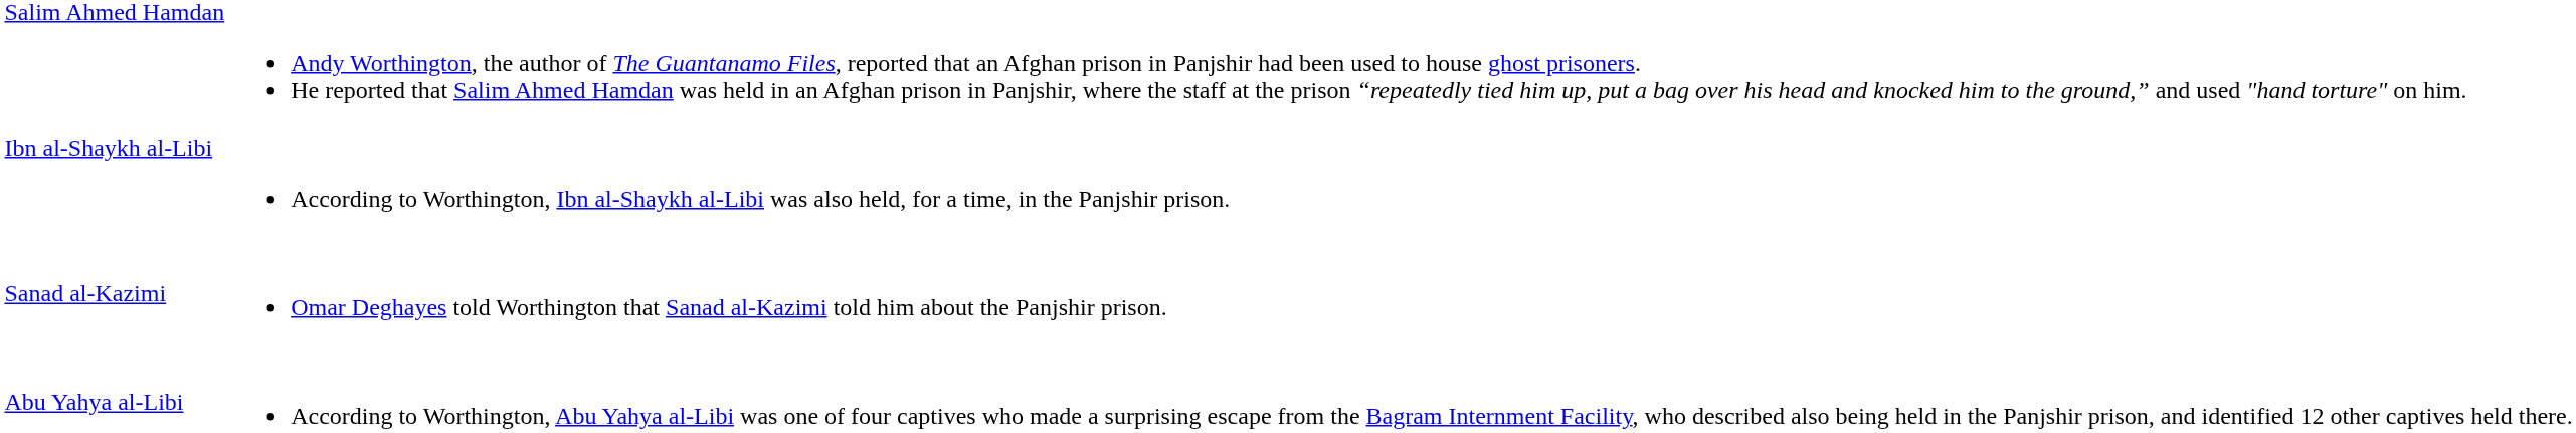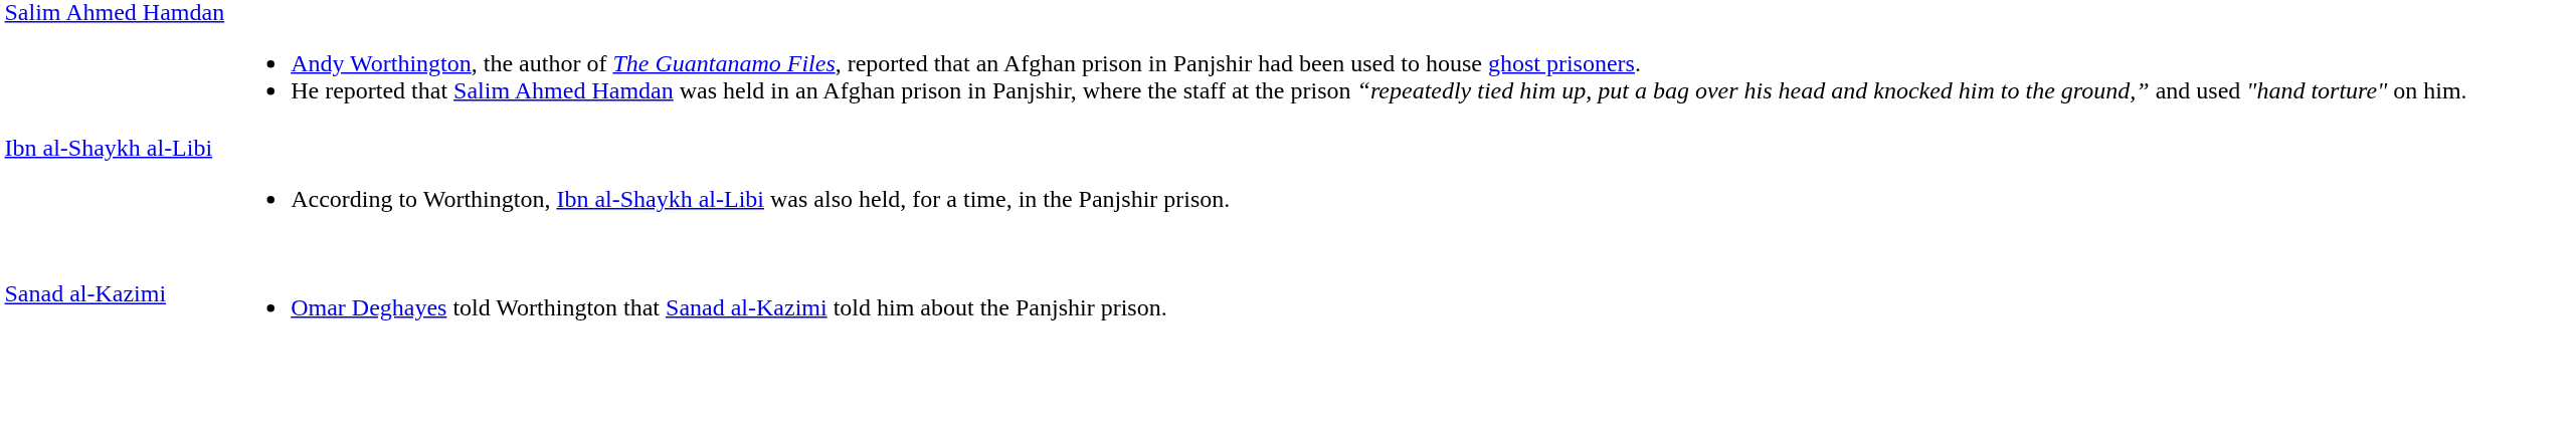- row: Abu Yahya al-Libi | According to Worthington, Abu Yahya al-Libi was one of four captives who made a surprising escape from the Bagram Internment Facility, who described also being held in the Panjshir prison, and identified 12 other captives held there.
